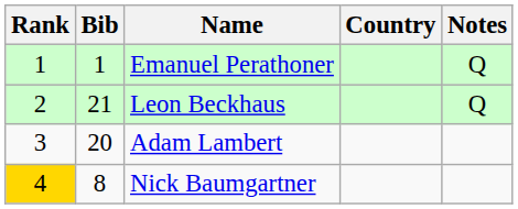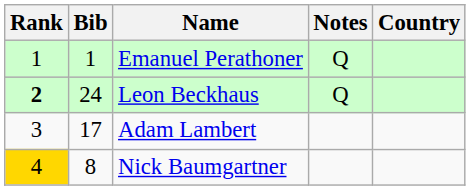columns swapped: Country <-> Notes
Leon Beckhaus | Rank: normal -> bold
Leon Beckhaus | Bib: 21 -> 24
Adam Lambert | Bib: 20 -> 17
